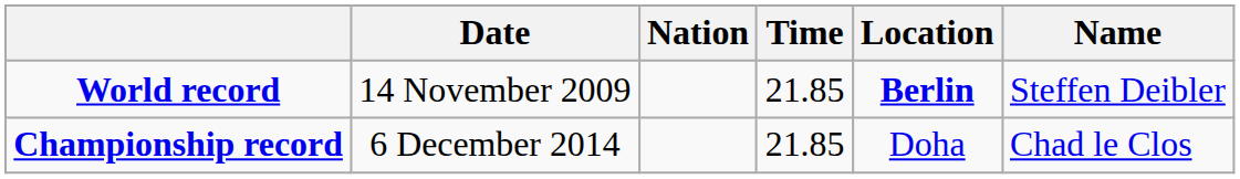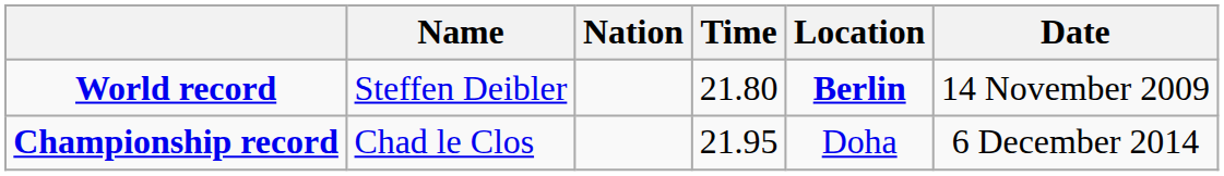columns swapped: Name <-> Date
World record | Time: 21.85 -> 21.80
Championship record | Time: 21.85 -> 21.95
